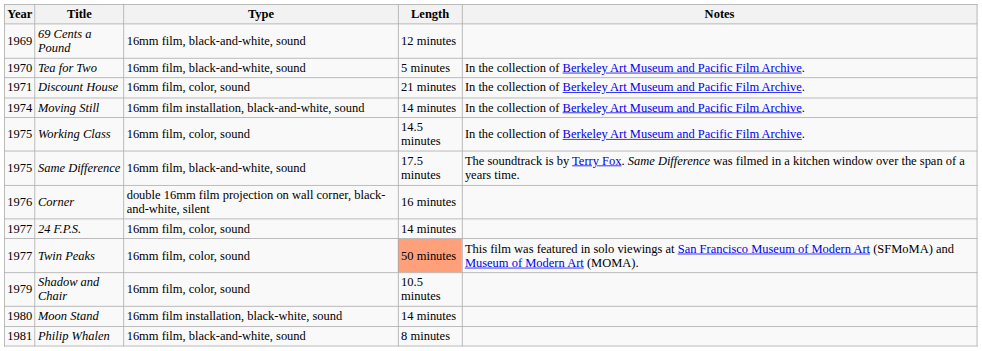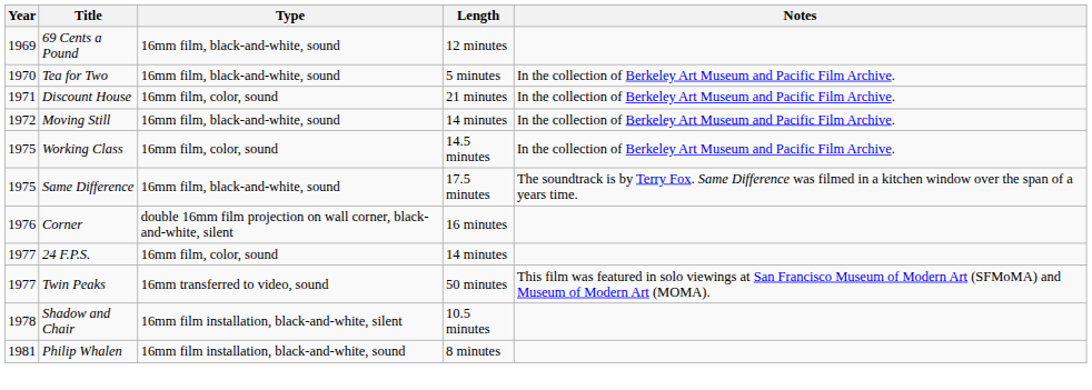Moving Still | Year: 1974 -> 1972
Moving Still | Type: 16mm film installation, black-and-white, sound -> 16mm film, black-and-white, sound
Twin Peaks | Type: 16mm film, color, sound -> 16mm transferred to video, sound
Twin Peaks | Length: lightsalmon background -> no background
Shadow and Chair | Year: 1979 -> 1978
Shadow and Chair | Type: 16mm film, color, sound -> 16mm film installation, black-and-white, silent
- row: 1980 | Moon Stand | 16mm film installation, black-white, sound | 14 minutes
Philip Whalen | Type: 16mm film, black-and-white, sound -> 16mm film installation, black-and-white, sound
